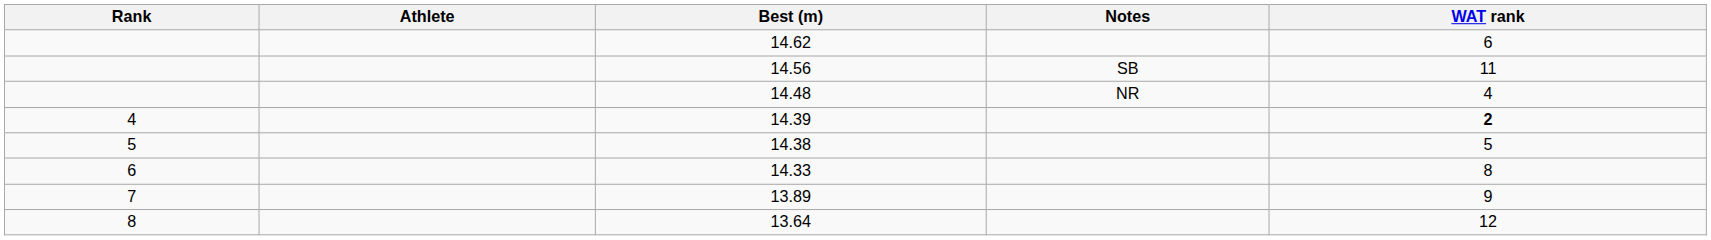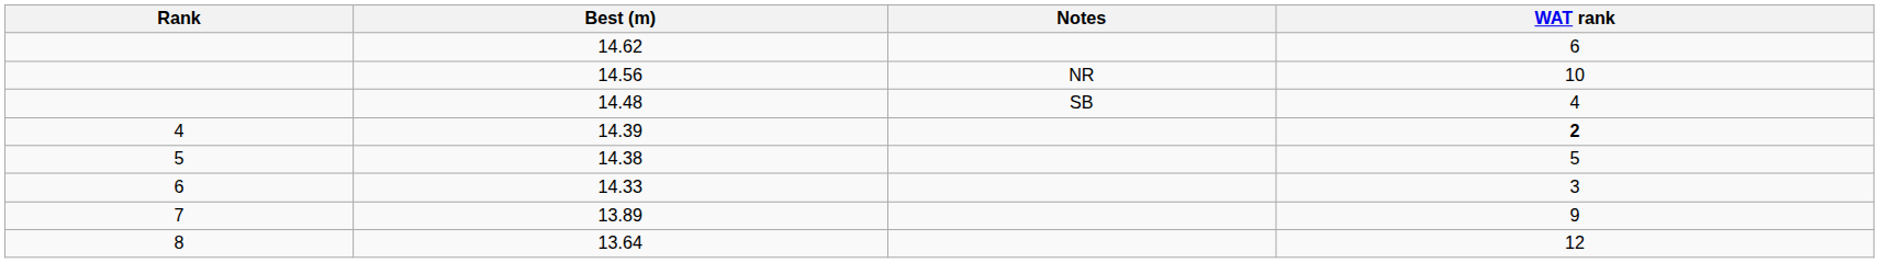- column: Athlete
14.56 | Notes: SB -> NR
14.56 | WAT rank: 11 -> 10
14.48 | Notes: NR -> SB
14.33 | WAT rank: 8 -> 3
